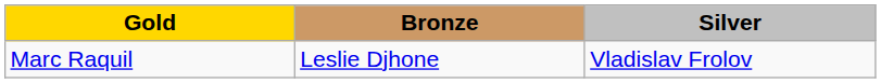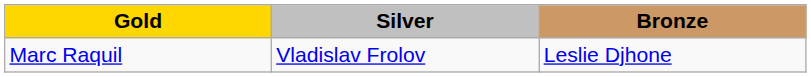columns swapped: Silver <-> Bronze
